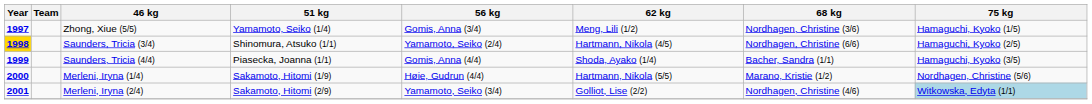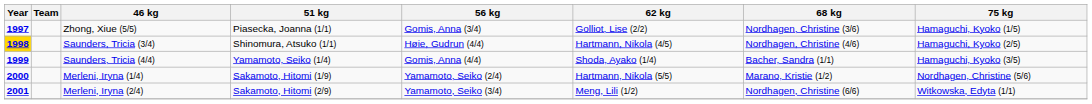Zhong, Xiue (5/5) | 51 kg: Yamamoto, Seiko (1/4) -> Piasecka, Joanna (1/1)
Zhong, Xiue (5/5) | 62 kg: Meng, Lili (1/2) -> Golliot, Lise (2/2)
Saunders, Tricia (3/4) | 56 kg: Yamamoto, Seiko (2/4) -> Høie, Gudrun (4/4)
Saunders, Tricia (3/4) | 68 kg: Nordhagen, Christine (6/6) -> Nordhagen, Christine (4/6)
Saunders, Tricia (4/4) | 51 kg: Piasecka, Joanna (1/1) -> Yamamoto, Seiko (1/4)
Merleni, Iryna (1/4) | 56 kg: Høie, Gudrun (4/4) -> Yamamoto, Seiko (2/4)
Merleni, Iryna (2/4) | 62 kg: Golliot, Lise (2/2) -> Meng, Lili (1/2)
Merleni, Iryna (2/4) | 68 kg: Nordhagen, Christine (4/6) -> Nordhagen, Christine (6/6)
Merleni, Iryna (2/4) | 75 kg: lightblue background -> no background
